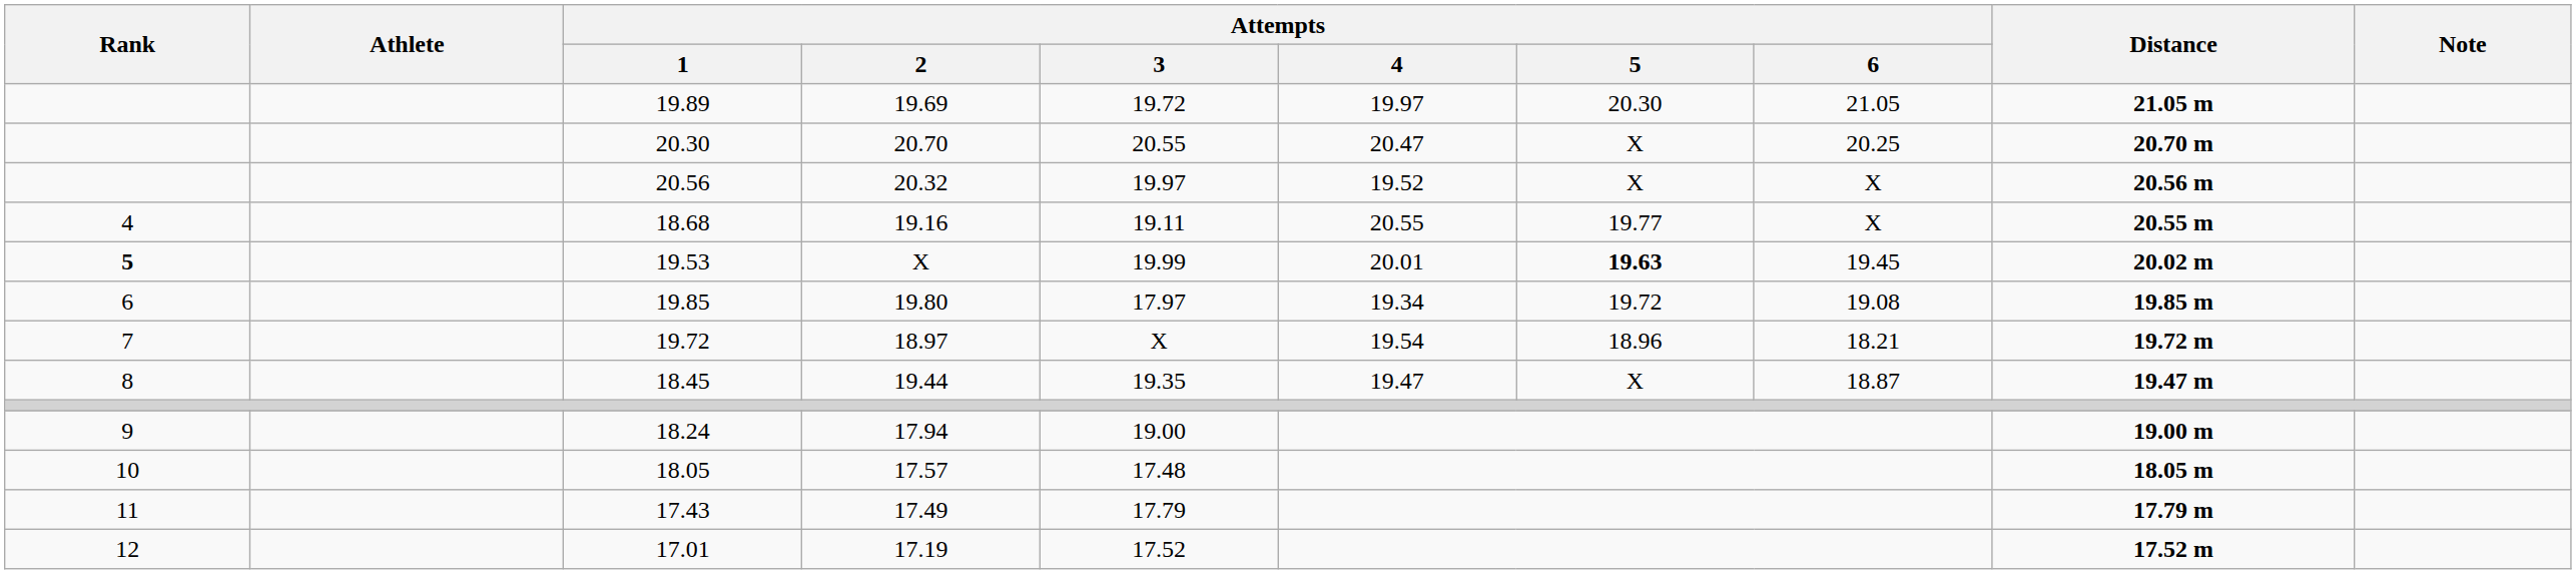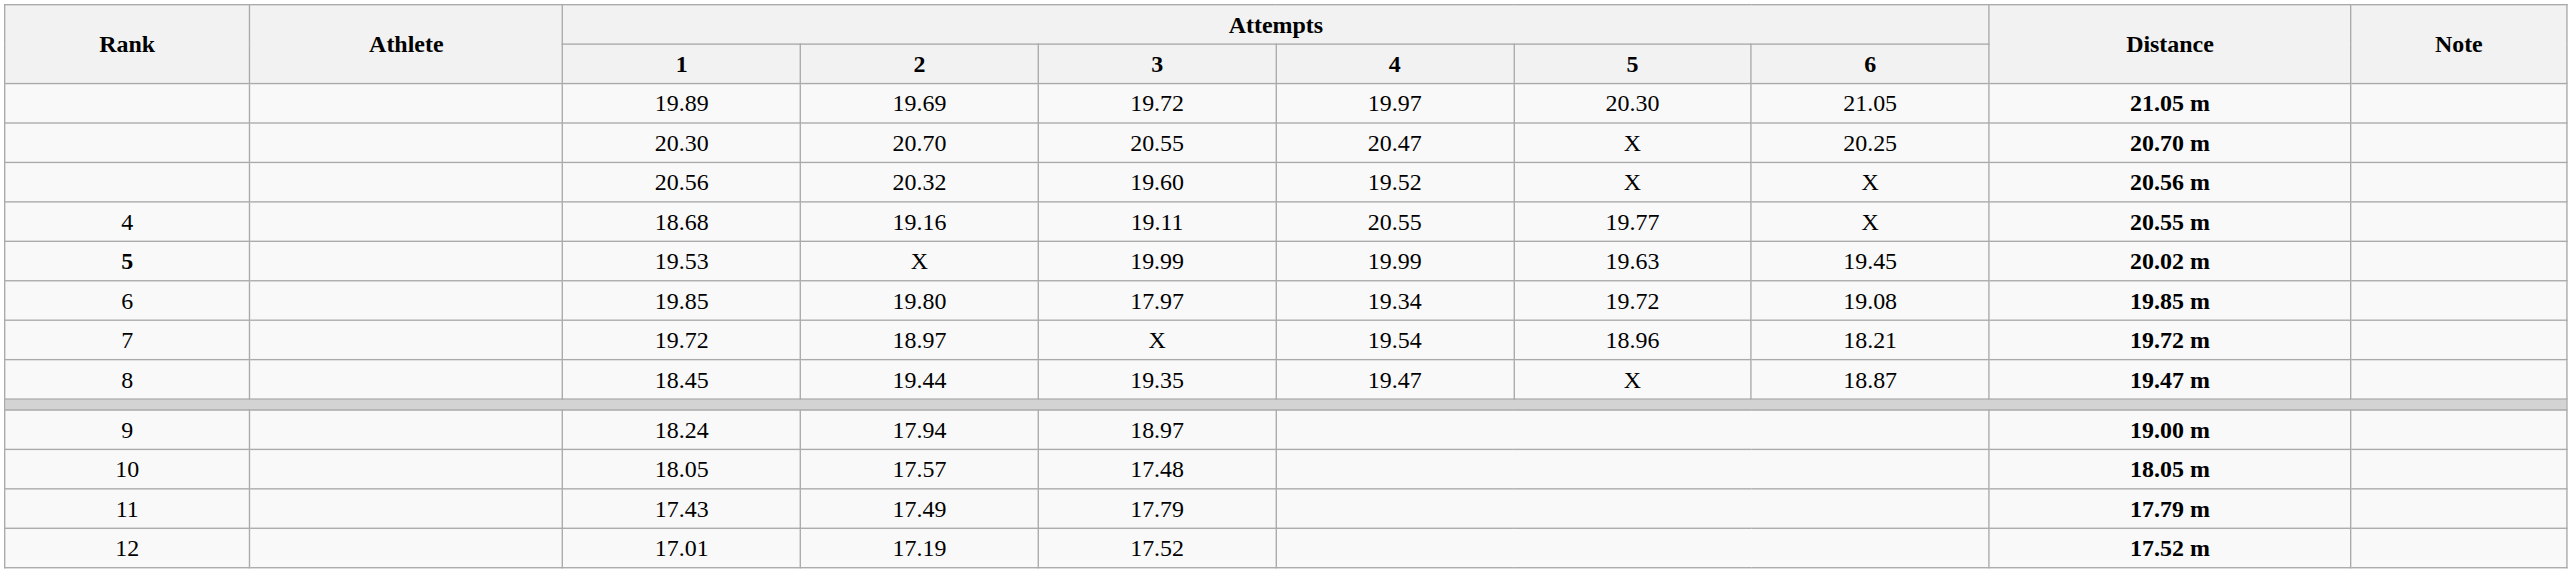20.56 | Attempts / 3: 19.97 -> 19.60
19.53 | Attempts / 4: 20.01 -> 19.99
19.53 | Attempts / 5: bold -> normal
18.24 | Attempts / 3: 19.00 -> 18.97
